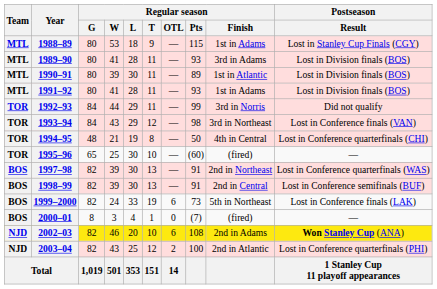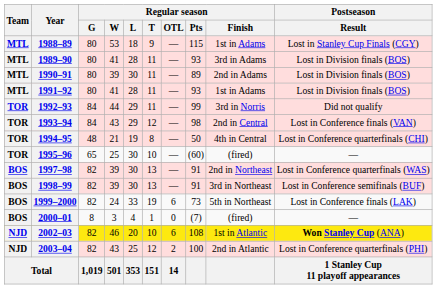1990–91 | Regular season / Finish: 1st in Atlantic -> 2nd in Adams
1993–94 | Regular season / Finish: 3rd in Northeast -> 2nd in Central
1998–99 | Regular season / Finish: 2nd in Central -> 3rd in Northeast
2002–03 | Regular season / Finish: 2nd in Adams -> 1st in Atlantic
